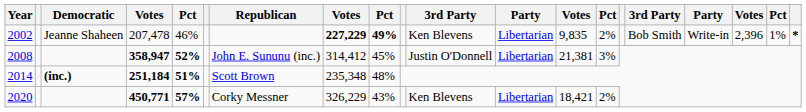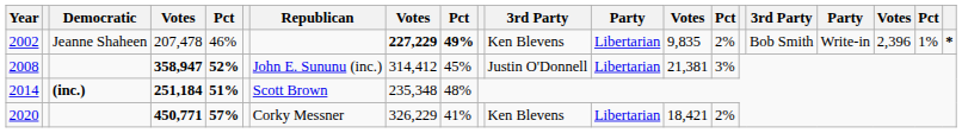2020 | column 9: 43% -> 41%
